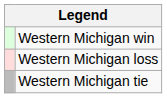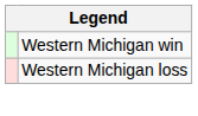- row: Western Michigan tie
